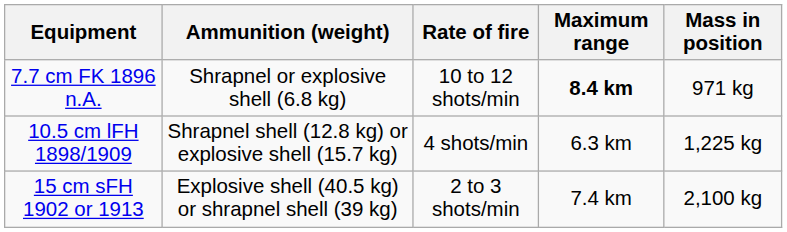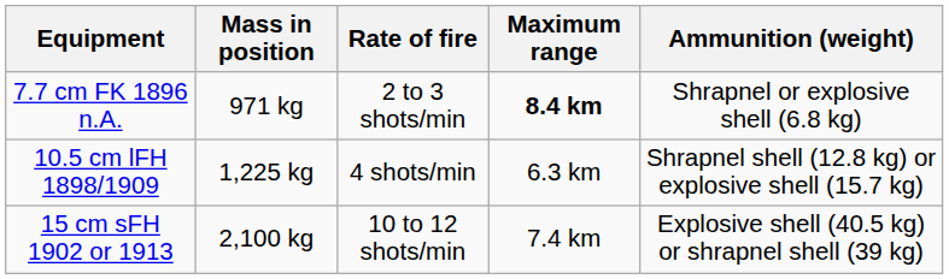columns swapped: Mass in position <-> Ammunition (weight)
7.7 cm FK 1896 n.A. | Rate of fire: 10 to 12 shots/min -> 2 to 3 shots/min
15 cm sFH 1902 or 1913 | Rate of fire: 2 to 3 shots/min -> 10 to 12 shots/min
